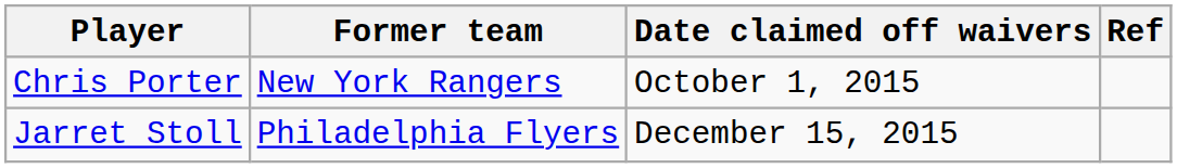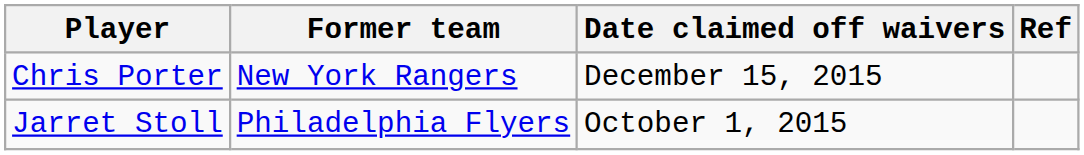Chris Porter | Date claimed off waivers: October 1, 2015 -> December 15, 2015
Jarret Stoll | Date claimed off waivers: December 15, 2015 -> October 1, 2015
